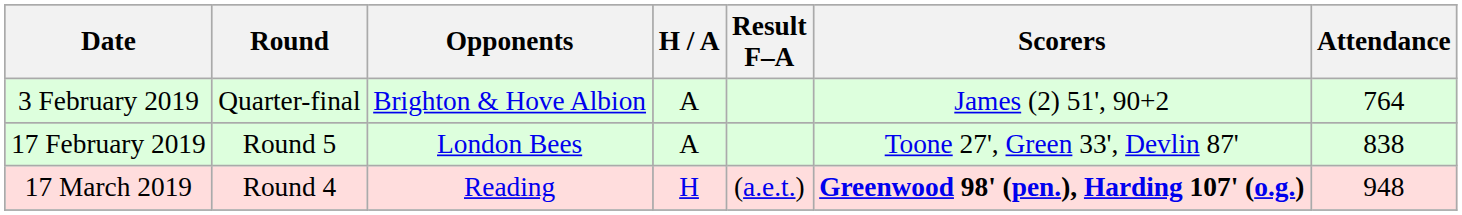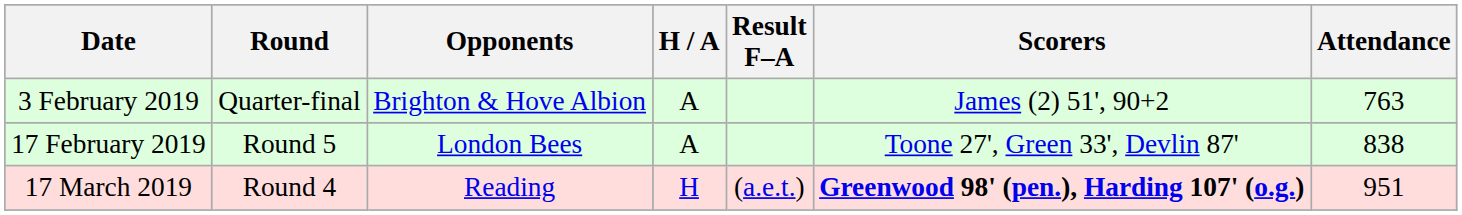3 February 2019 | Attendance: 764 -> 763
17 March 2019 | Attendance: 948 -> 951
